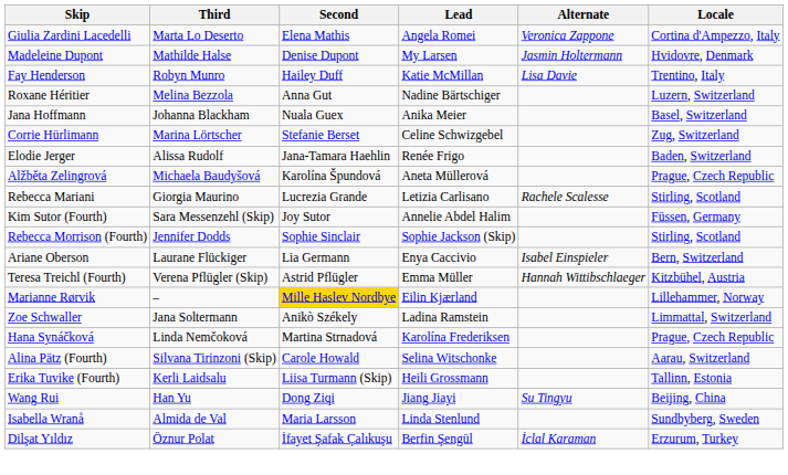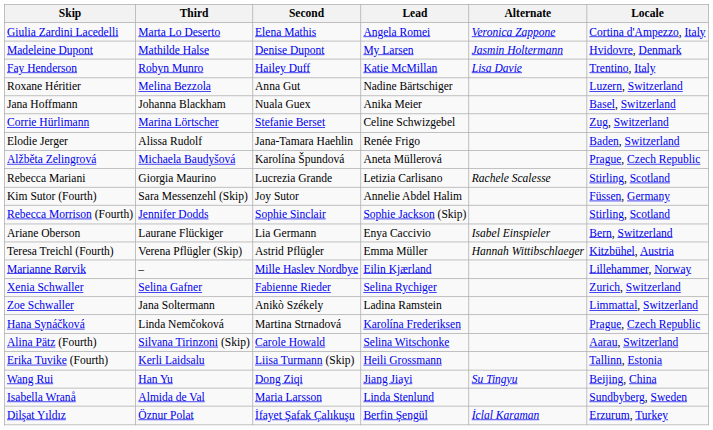Marianne Rørvik | Second: gold background -> no background
+ row: Xenia Schwaller | Selina Gafner | Fabienne Rieder | Selina Rychiger | Zurich, Switzerland
